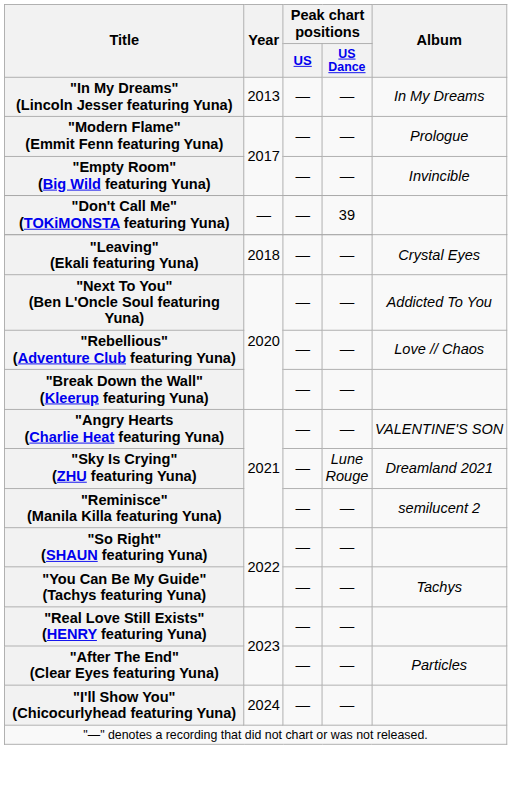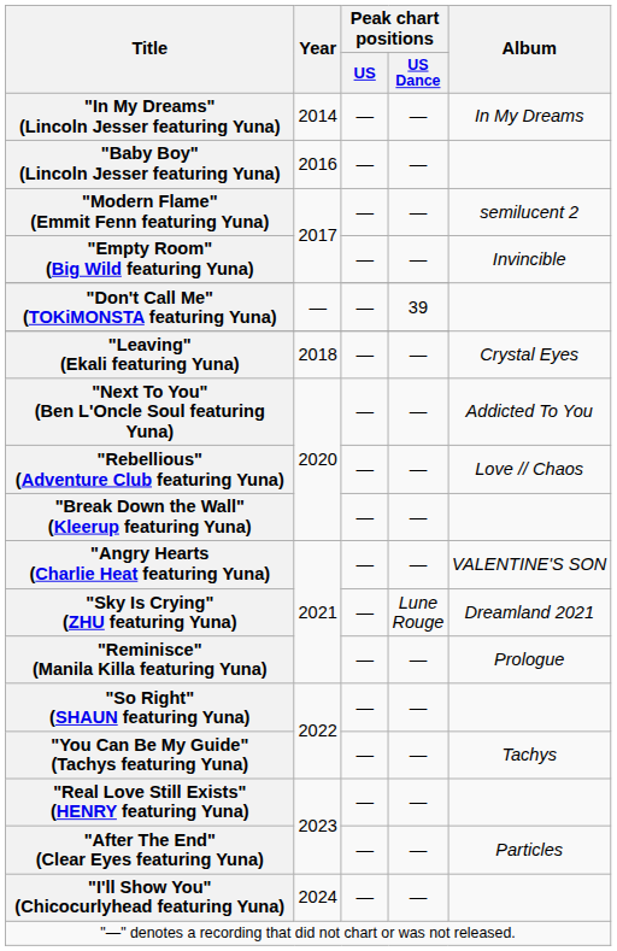"In My Dreams" (Lincoln Jesser featuring Yuna) | Year: 2013 -> 2014
+ row: "Baby Boy" (Lincoln Jesser featuring Yuna) | 2016 | — | —
"Modern Flame" (Emmit Fenn featuring Yuna) | Album: Prologue -> semilucent 2
"Reminisce" (Manila Killa featuring Yuna) | Album: semilucent 2 -> Prologue
